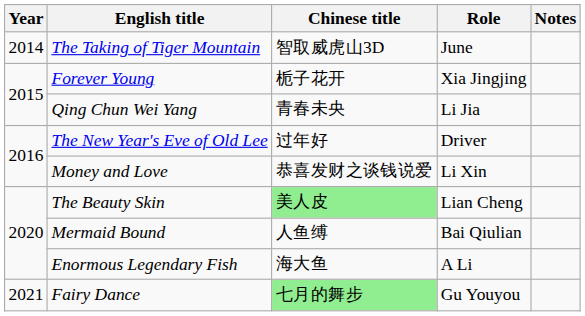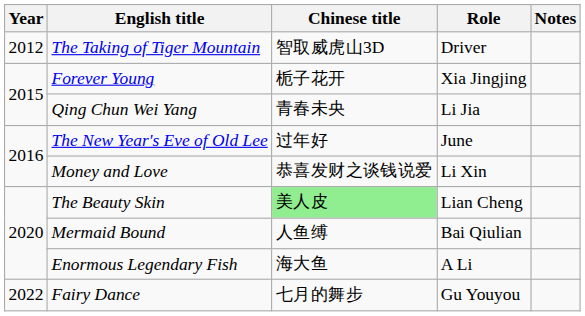The Taking of Tiger Mountain | Year: 2014 -> 2012
The Taking of Tiger Mountain | Role: June -> Driver
The New Year's Eve of Old Lee | Role: Driver -> June
Fairy Dance | Year: 2021 -> 2022
Fairy Dance | Chinese title: lightgreen background -> no background
